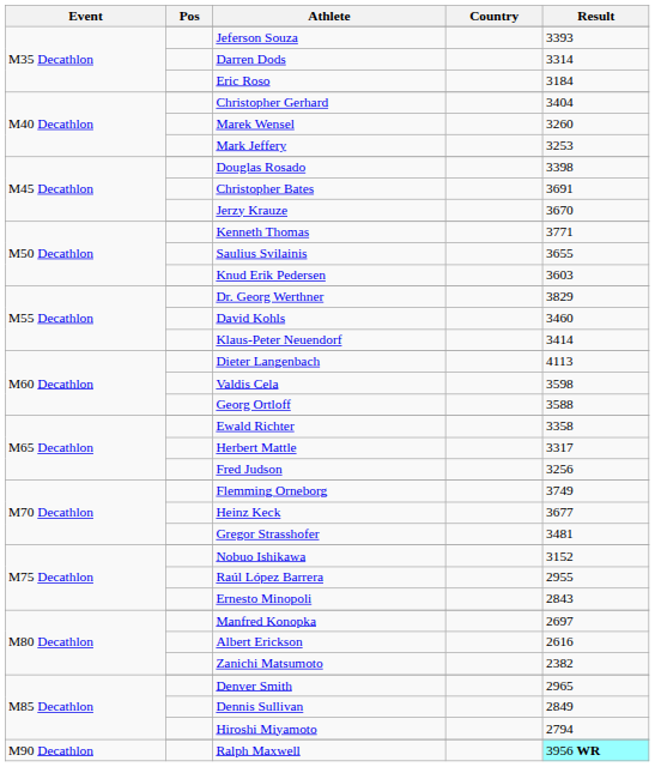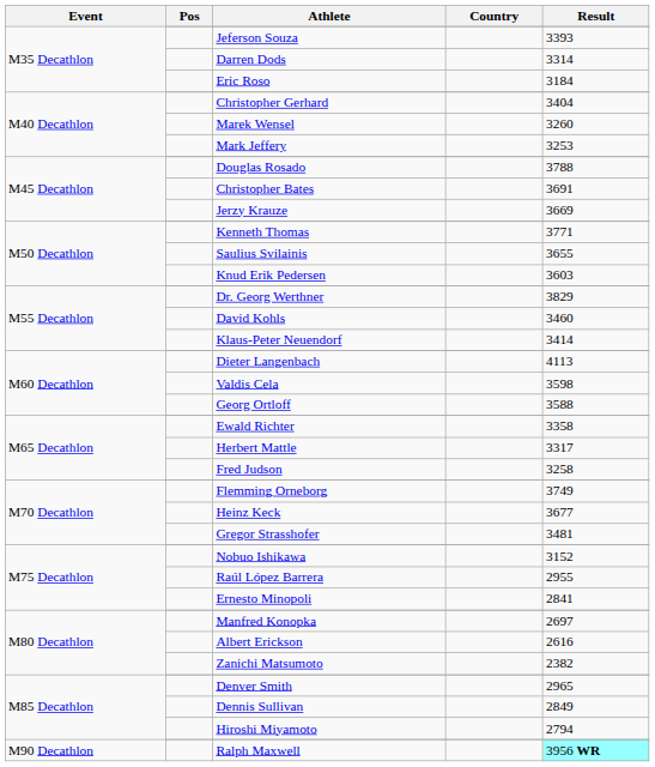Douglas Rosado | Result: 3398 -> 3788
Jerzy Krauze | Result: 3670 -> 3669
Fred Judson | Result: 3256 -> 3258
Ernesto Minopoli | Result: 2843 -> 2841
